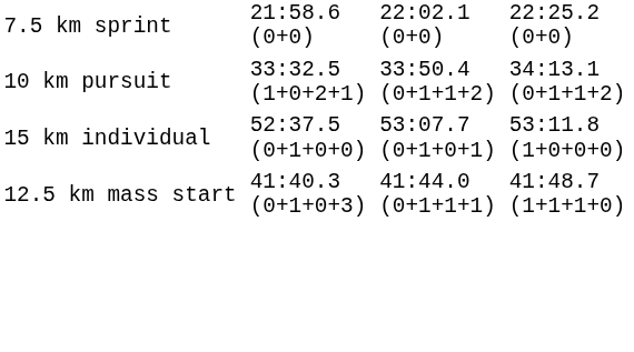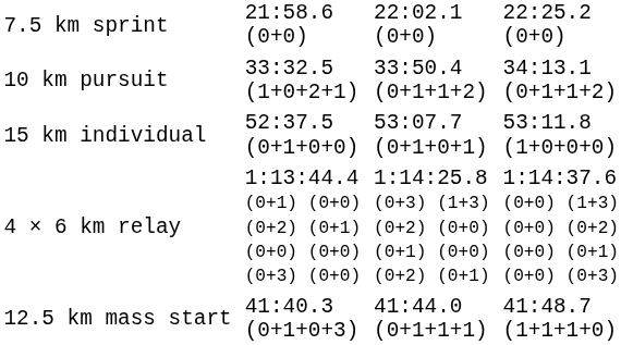+ row: 4 × 6 km relay | 1:13:44.4 (0+1) (0+0) (0+2) (0+1) (0+0) (0+0) (0+3) (0+0) | 1:14:25.8 (0+3) (1+3) (0+2) (0+0) (0+1) (0+0) (0+2) (0+1) | 1:14:37.6 (0+0) (1+3) (0+0) (0+2) (0+0) (0+1) (0+0) (0+3)
